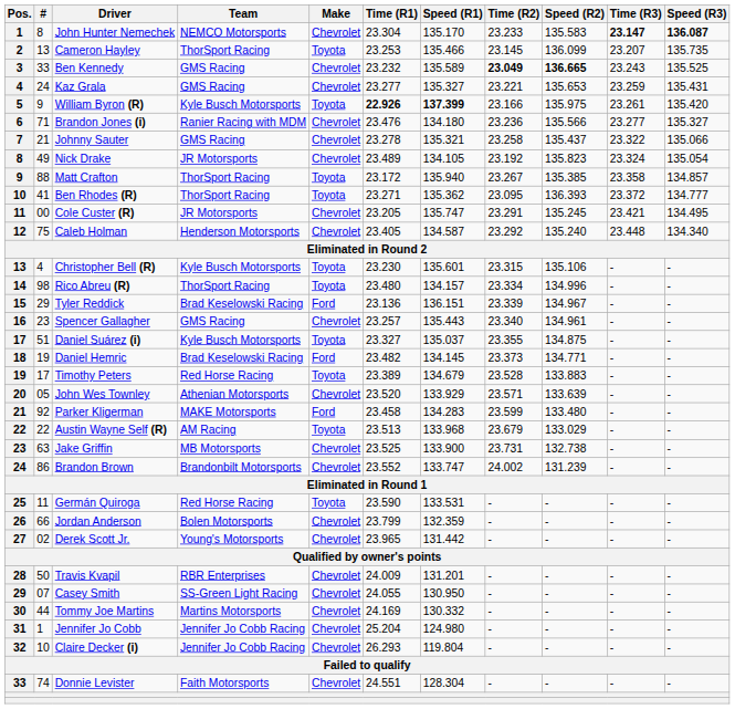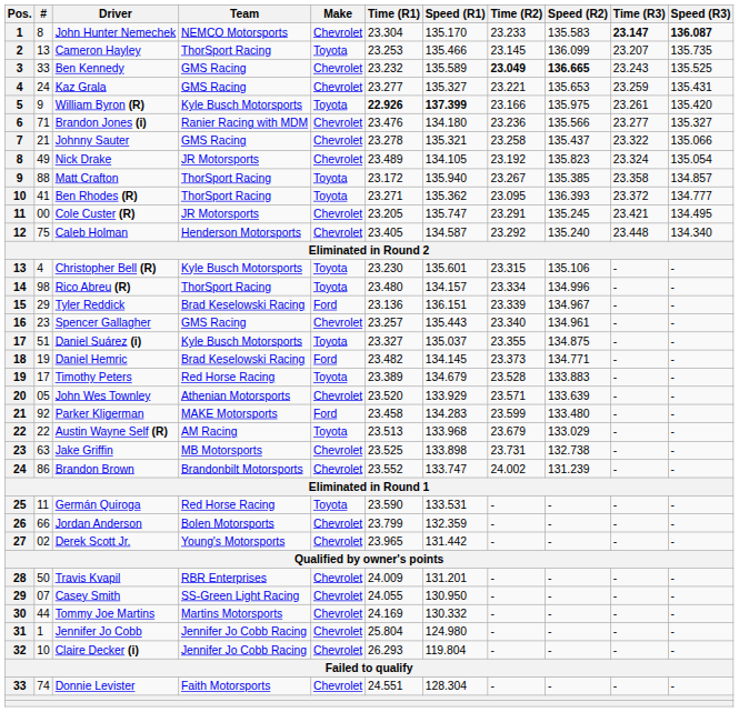Jake Griffin | Speed (R1): 133.900 -> 133.898
Jennifer Jo Cobb | Time (R1): 25.204 -> 25.804
